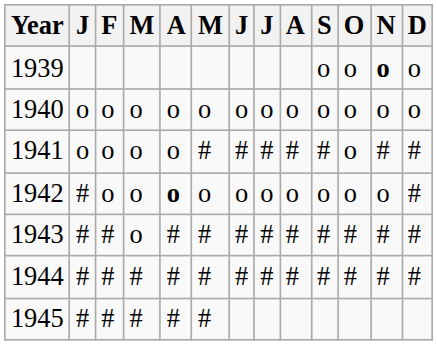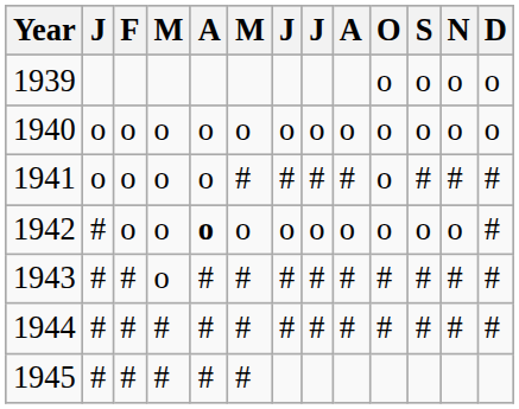columns swapped: S <-> O
1939 | N: bold -> normal
